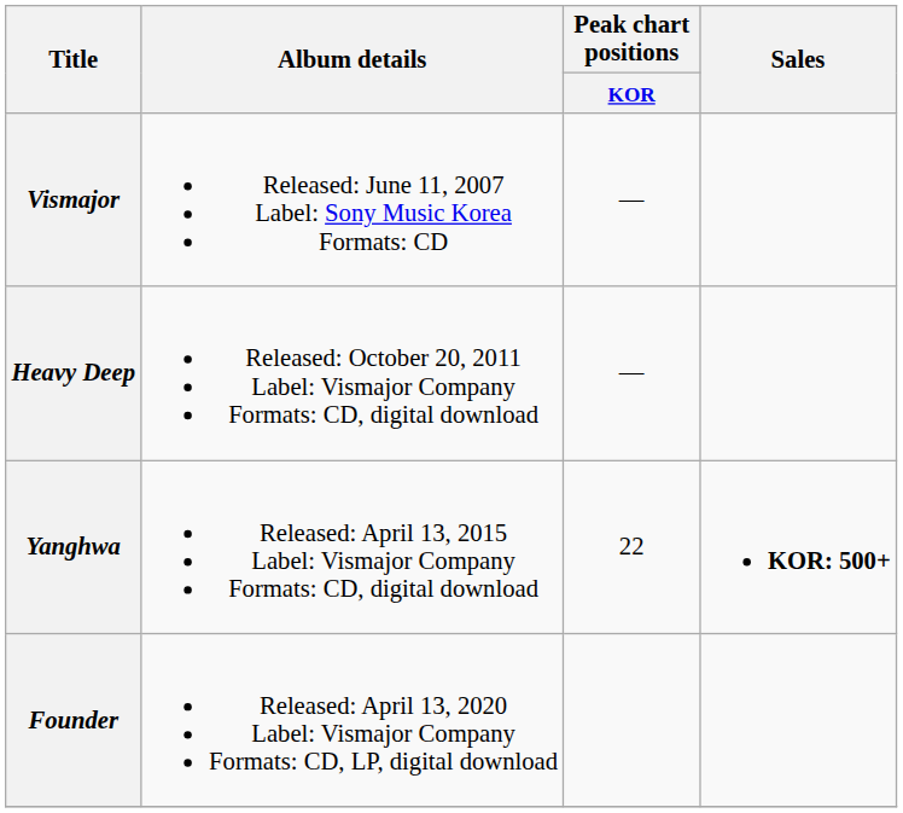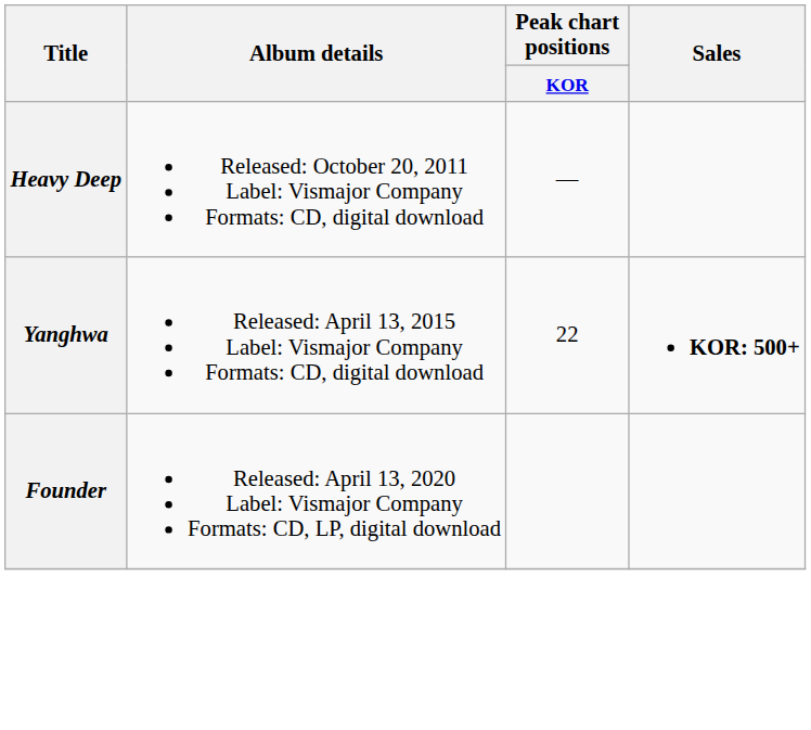- row: Vismajor | Released: June 11, 2007 Label: Sony Music Korea Formats: CD | —
